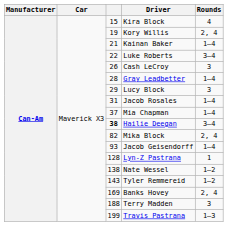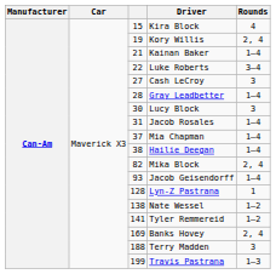Cash LeCroy | column 3: 26 -> 27
Lucy Block | column 3: 29 -> 30
Hailie Deegan | column 3: bold -> normal
Hailie Deegan | Rounds: 3–4 -> 1–4
Tyler Remmereid | column 3: 143 -> 141
